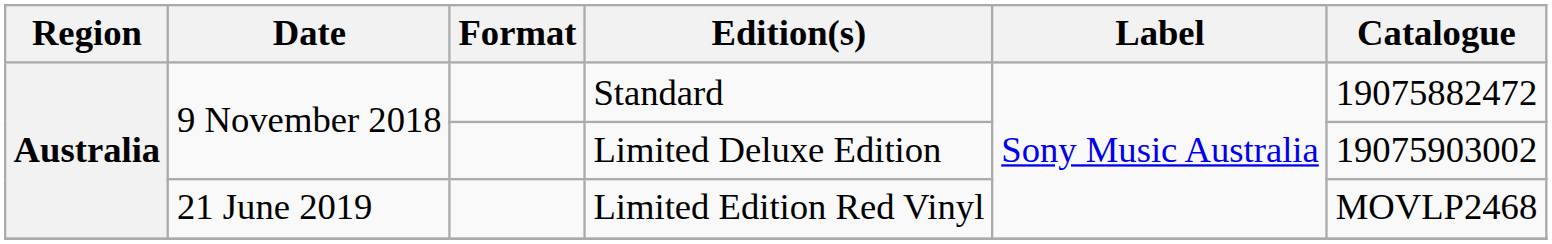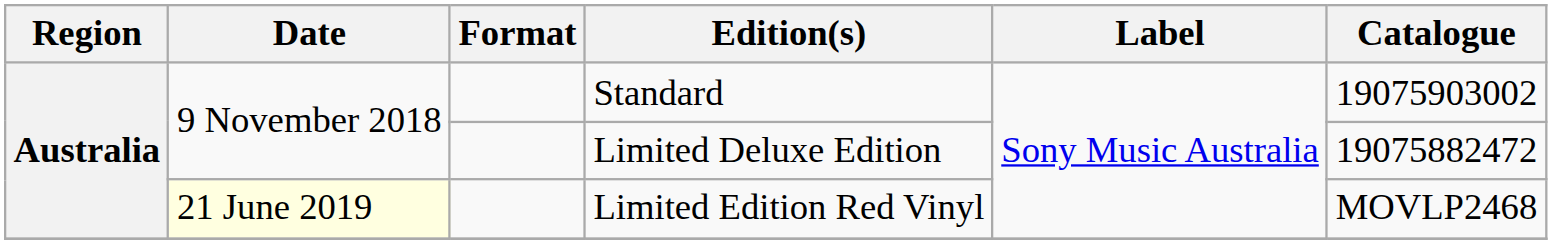Standard | Catalogue: 19075882472 -> 19075903002
Limited Deluxe Edition | Catalogue: 19075903002 -> 19075882472
Limited Edition Red Vinyl | Date: no background -> lightyellow background
